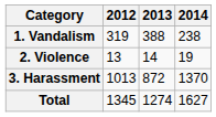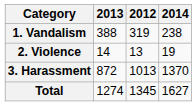columns swapped: 2012 <-> 2013
